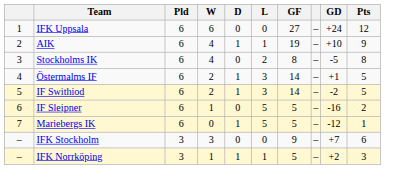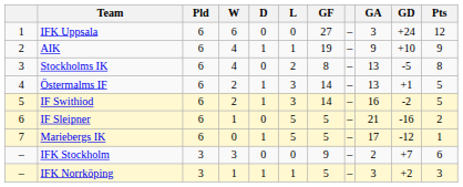+ column: GA | 3 | 9 | 13 | 13 | 16 | 21 | 17 | 2 | 3
